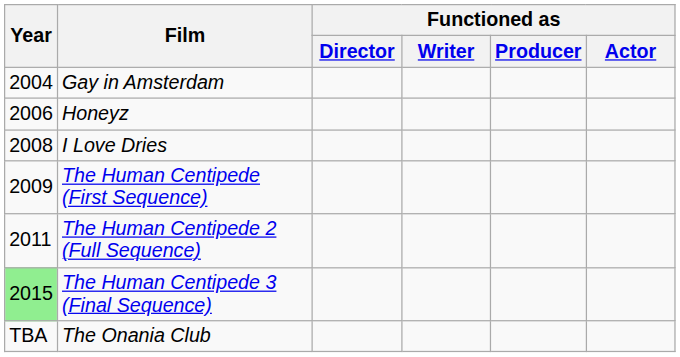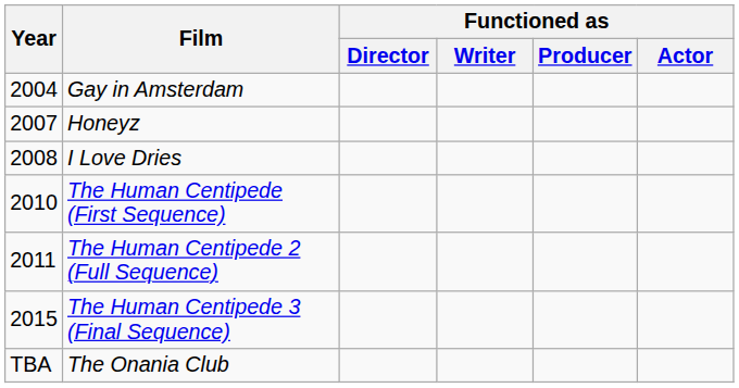Honeyz | Year: 2006 -> 2007
The Human Centipede (First Sequence) | Year: 2009 -> 2010
The Human Centipede 3 (Final Sequence) | Year: lightgreen background -> no background
